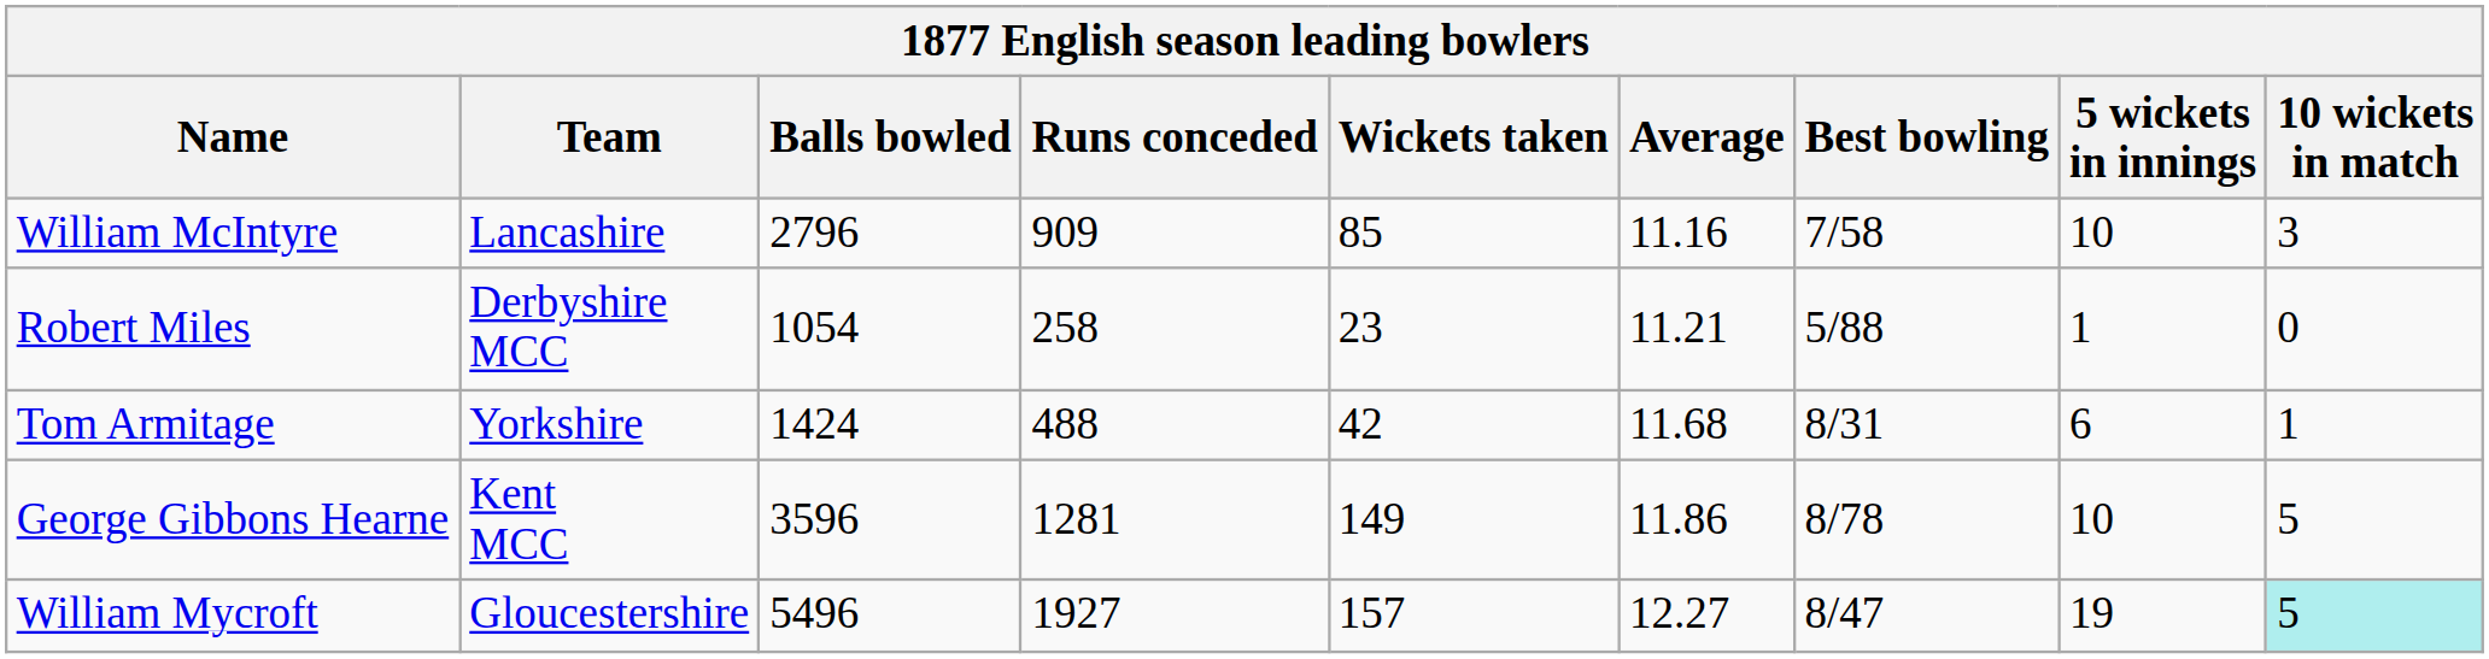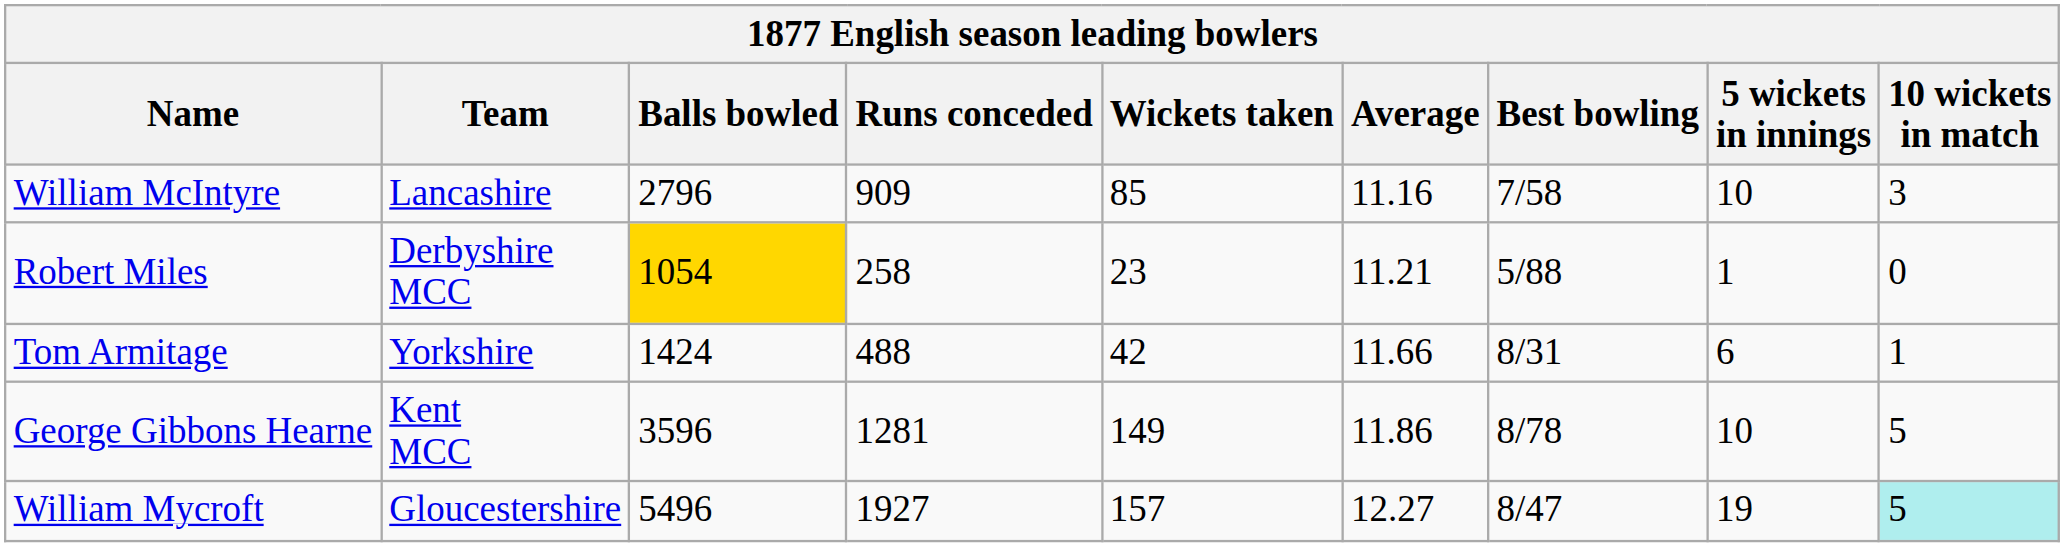Robert Miles | Balls bowled: no background -> gold background
Tom Armitage | Average: 11.68 -> 11.66
